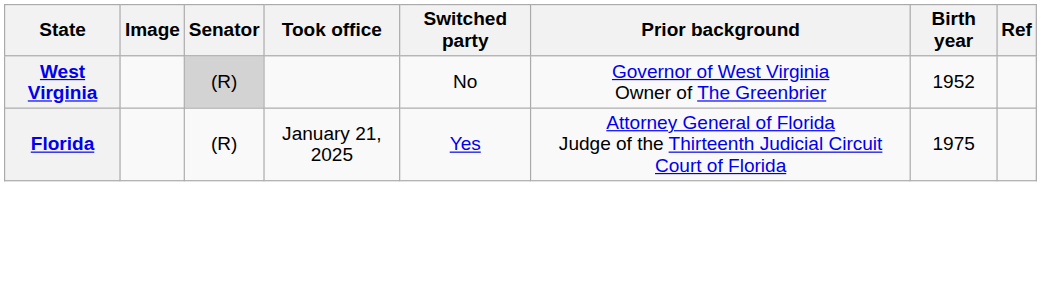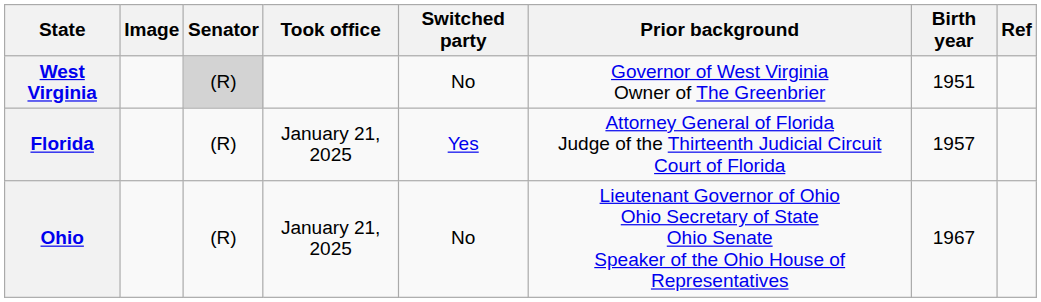West Virginia | Birth year: 1952 -> 1951
Florida | Birth year: 1975 -> 1957
+ row: Ohio | (R) | January 21, 2025 | No | Lieutenant Governor of Ohio Ohio Secretary of State Ohio Senate Speaker of the Ohio House of Representatives | 1967
